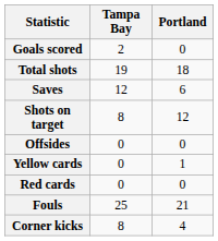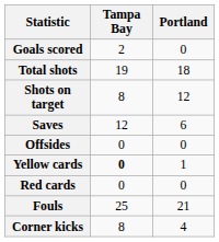rows swapped: Shots on target <-> Saves
Yellow cards | Tampa Bay: normal -> bold
